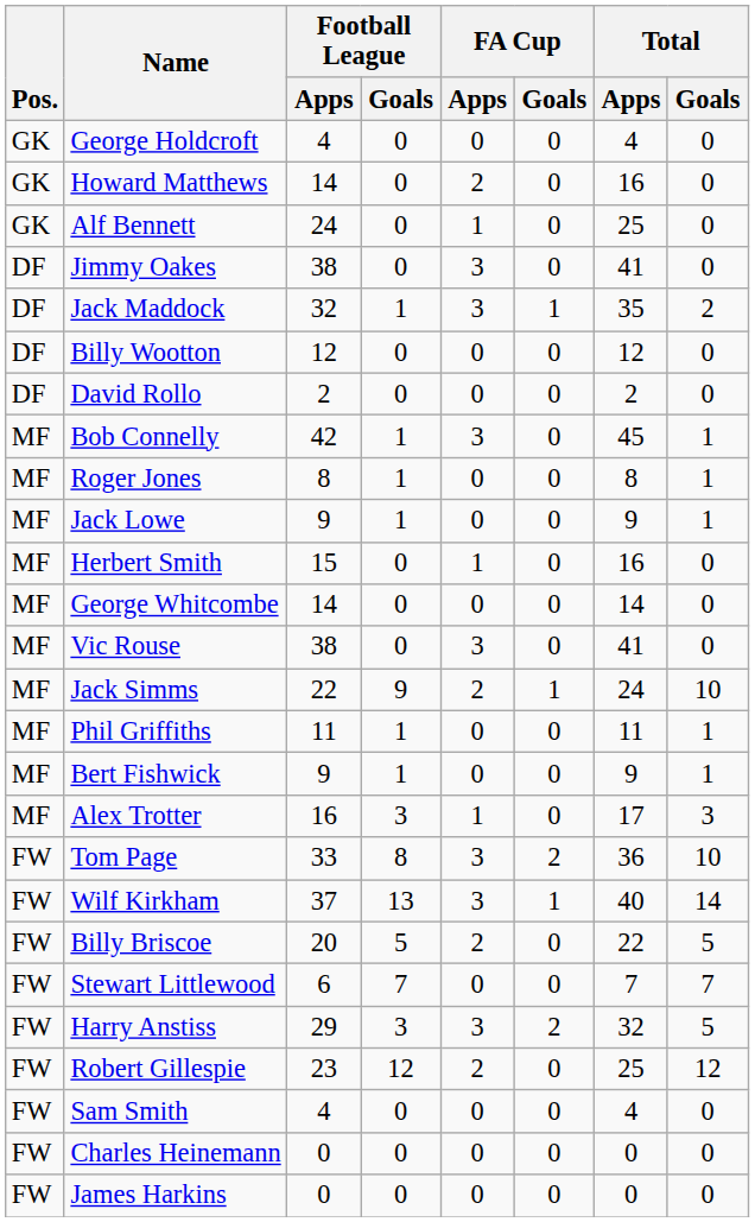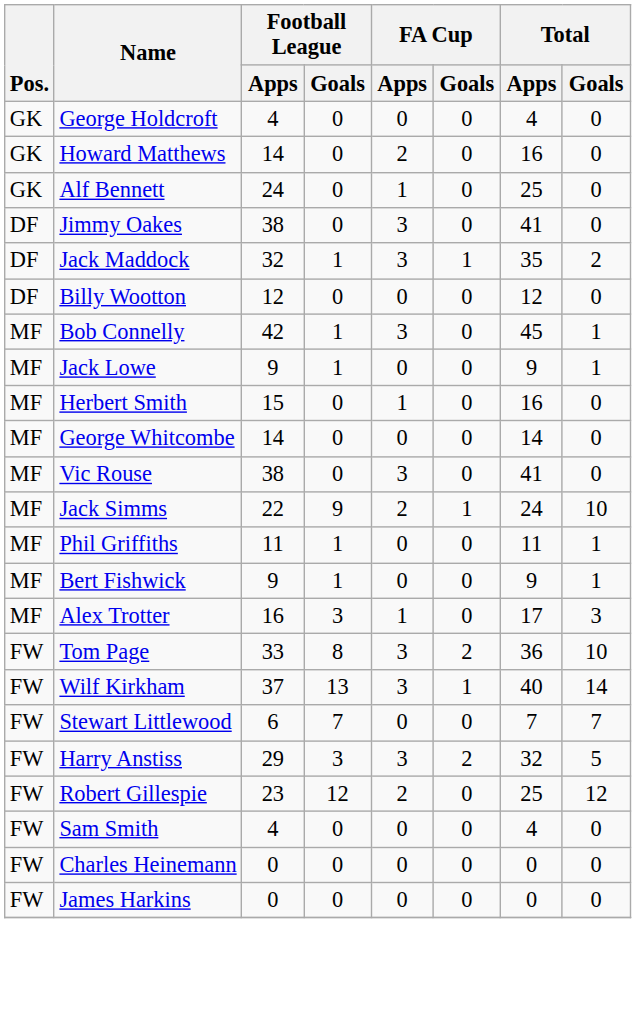- row: DF | David Rollo | 2 | 0 | 0 | 0 | 2 | 0
- row: MF | Roger Jones | 8 | 1 | 0 | 0 | 8 | 1
- row: FW | Billy Briscoe | 20 | 5 | 2 | 0 | 22 | 5
